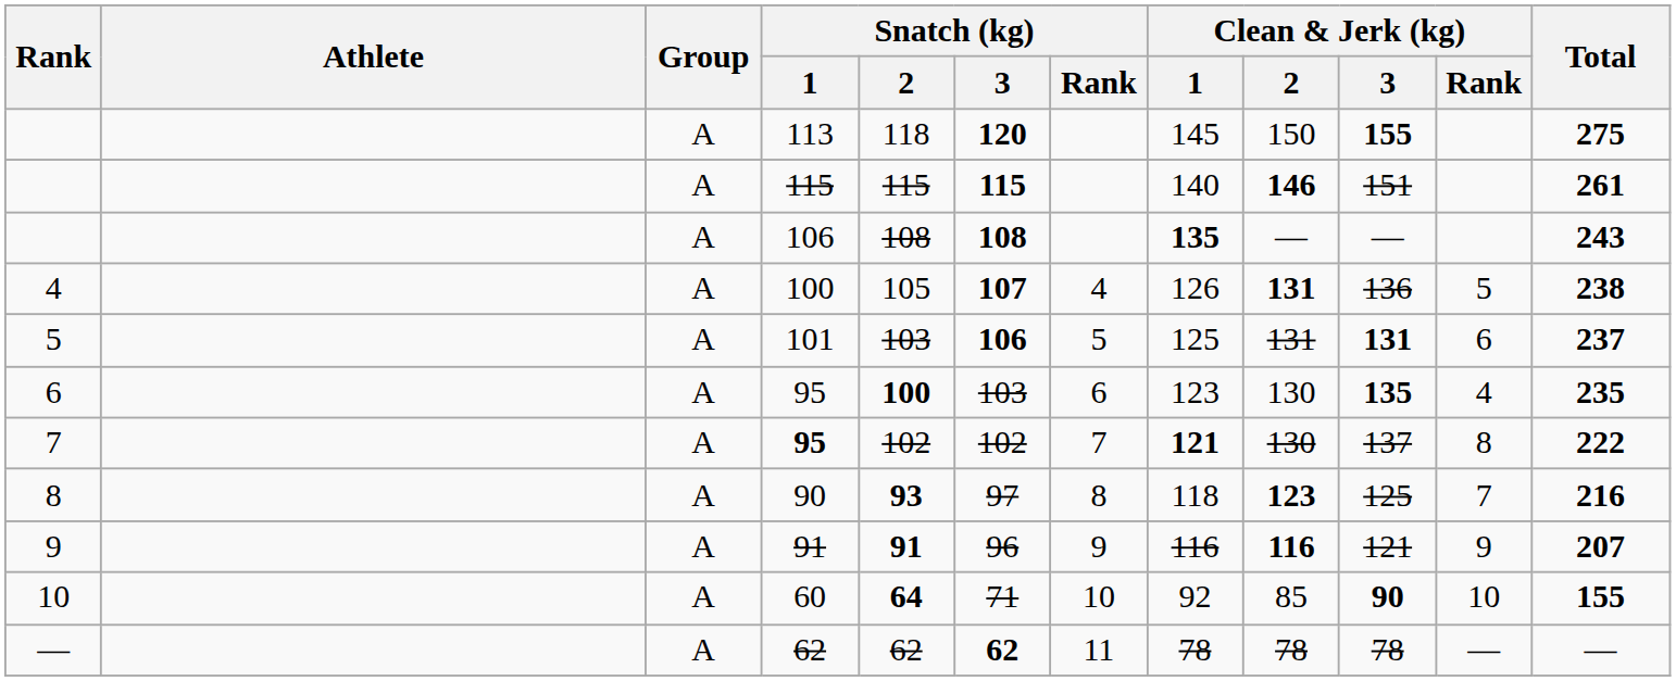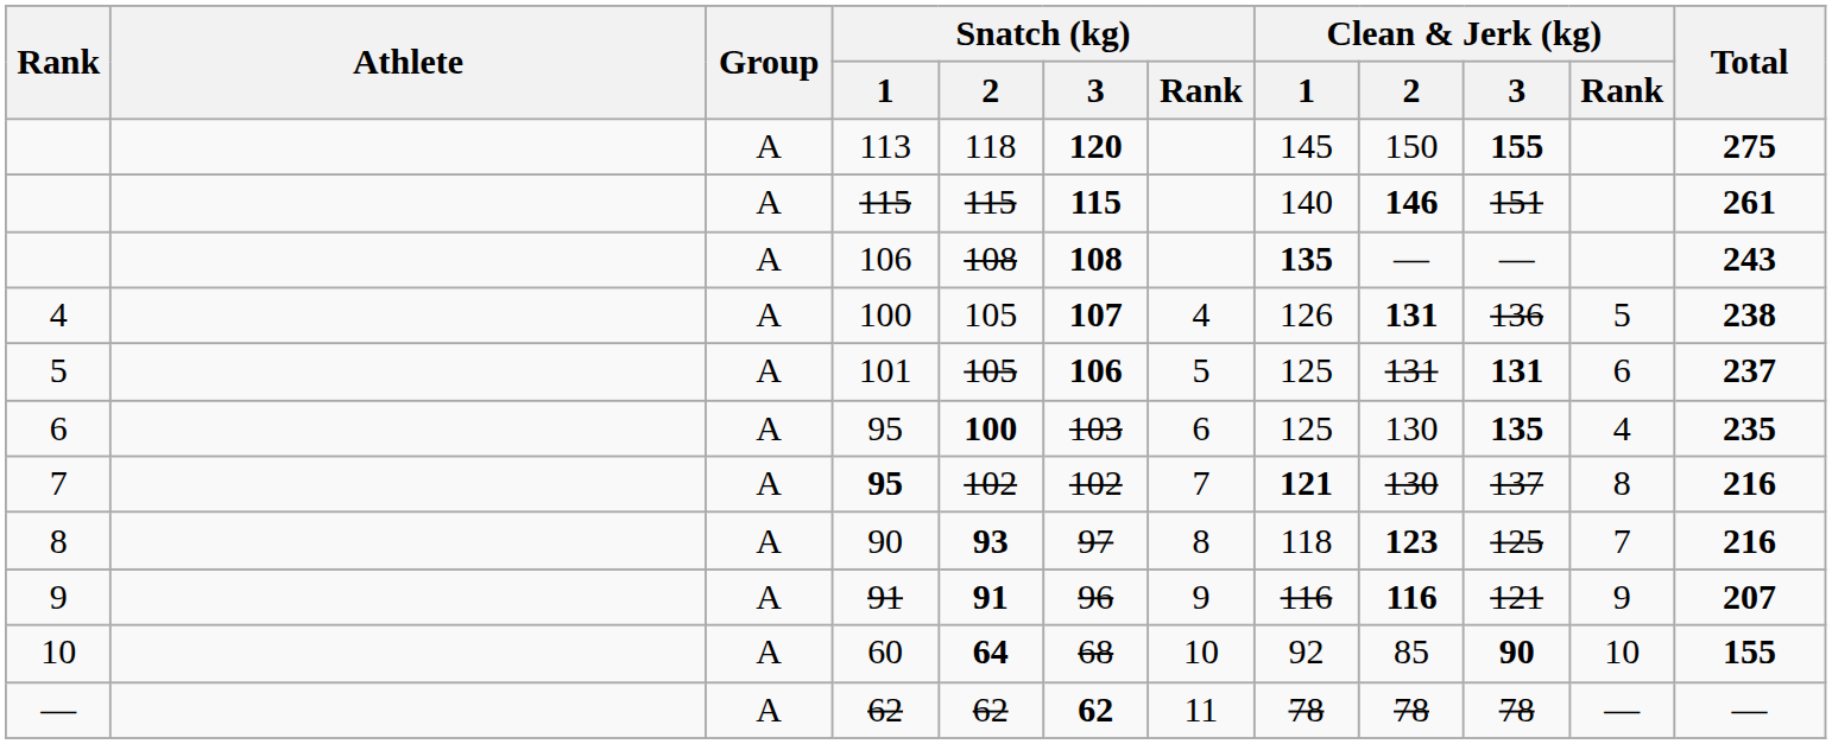101 | Snatch (kg) / 2: 103 -> 105
6 / 95 | Clean & Jerk (kg) / 1: 123 -> 125
7 / 95 | Total: 222 -> 216
60 | Snatch (kg) / 3: 71 -> 68
